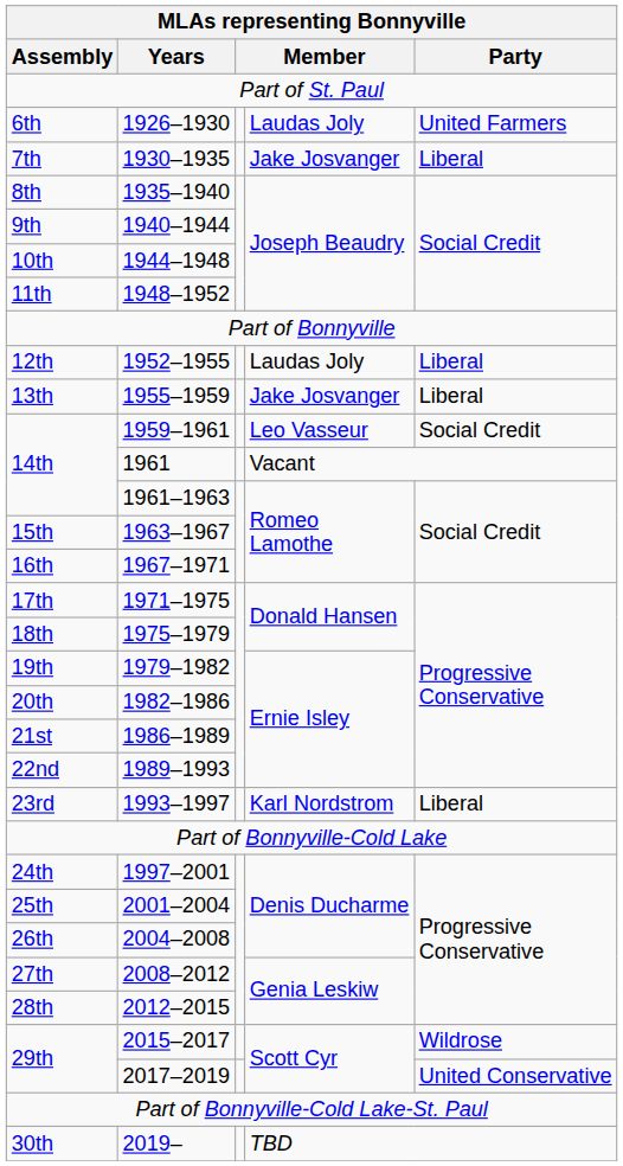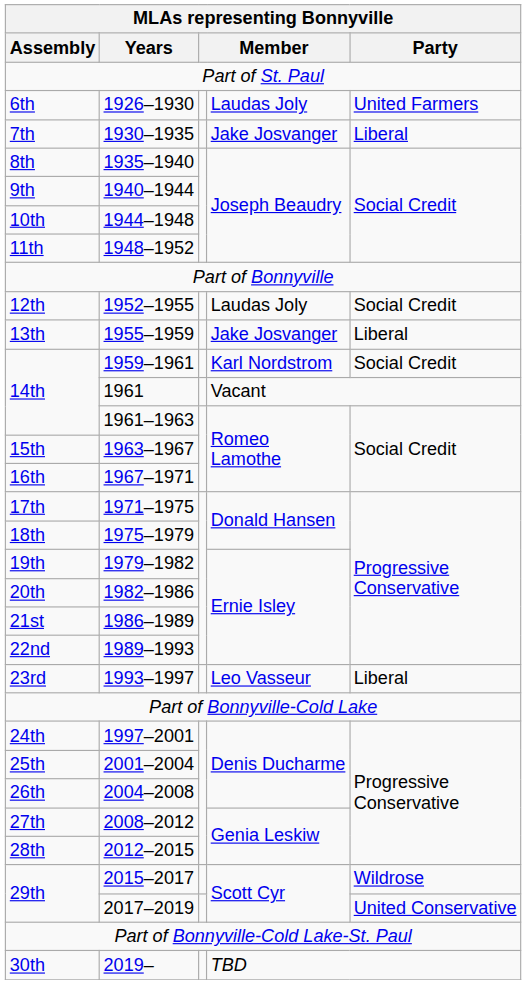12th | Party: Liberal -> Social Credit
14th / 1959–1961 | column 4: Leo Vasseur -> Karl Nordstrom
23rd | column 4: Karl Nordstrom -> Leo Vasseur
